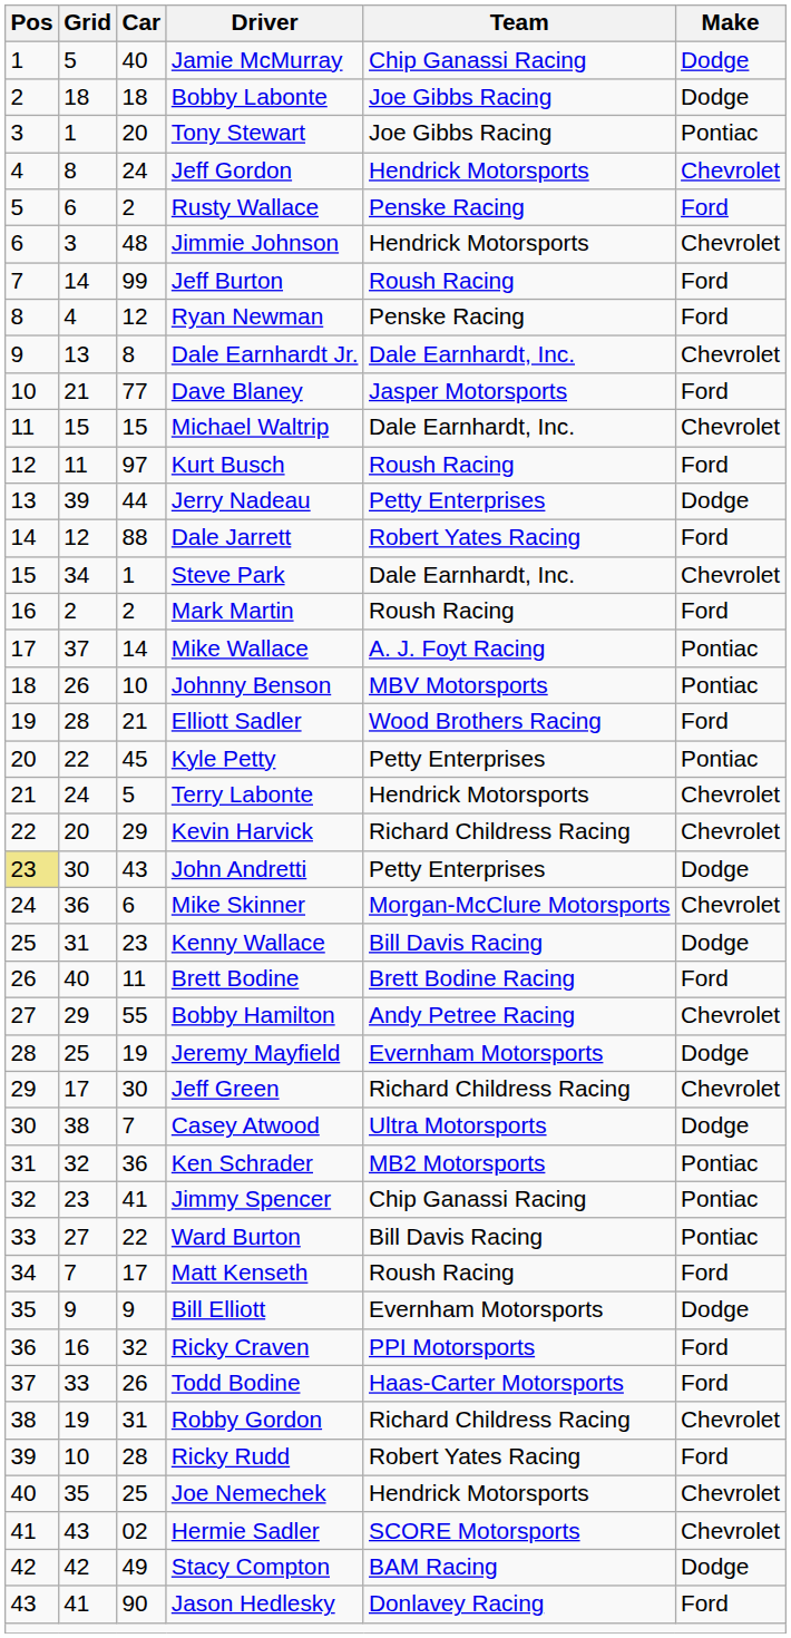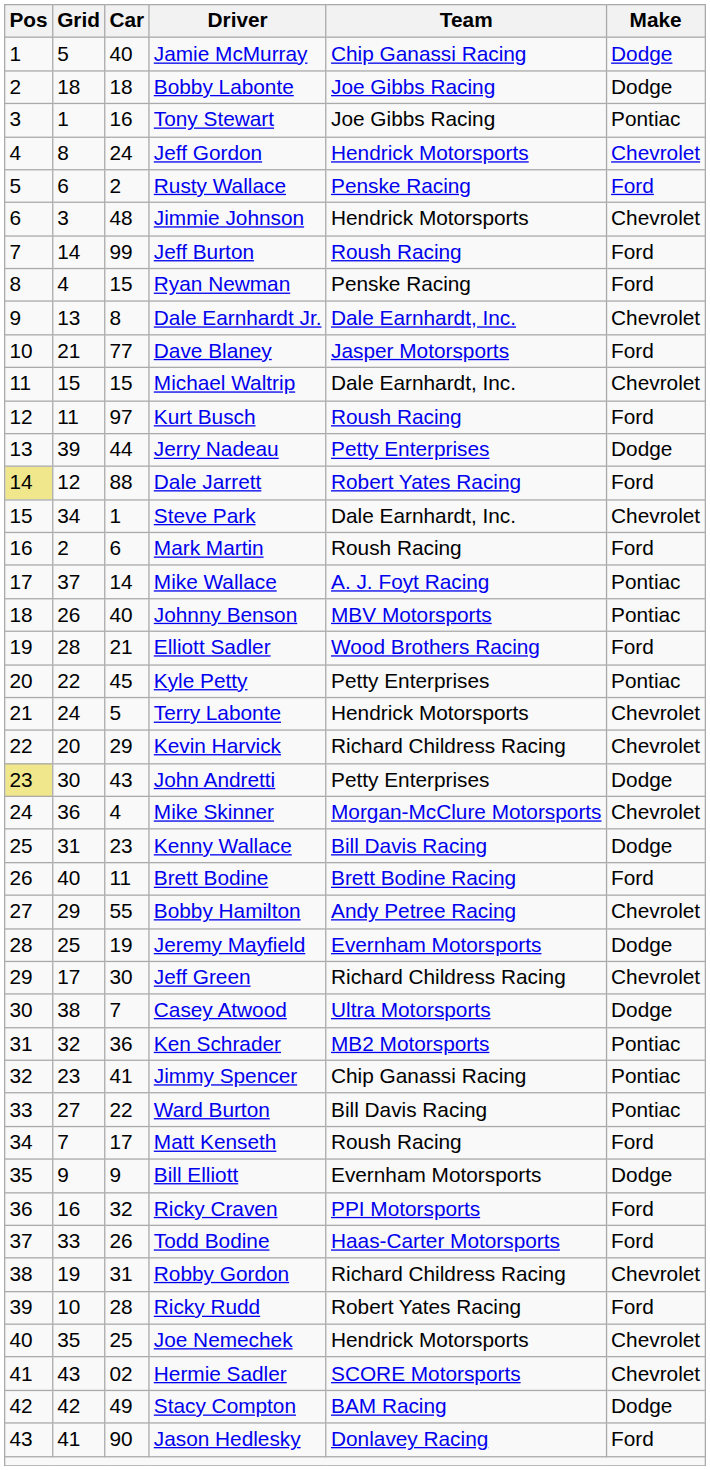Tony Stewart | Car: 20 -> 16
Ryan Newman | Car: 12 -> 15
Dale Jarrett | Pos: no background -> khaki background
Mark Martin | Car: 2 -> 6
Johnny Benson | Car: 10 -> 40
Mike Skinner | Car: 6 -> 4
